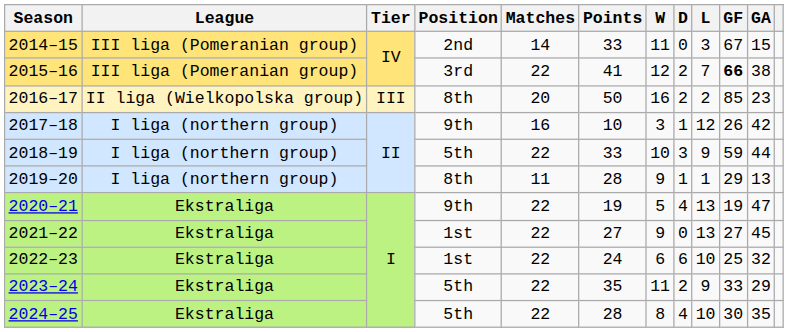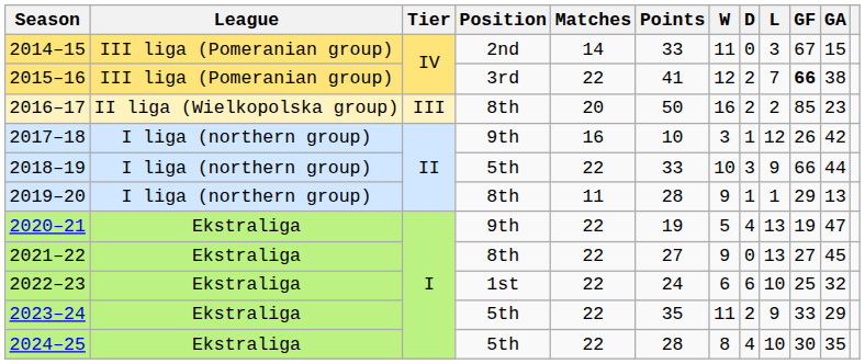2018–19 | GF: 59 -> 66
2021–22 | Position: 1st -> 8th
